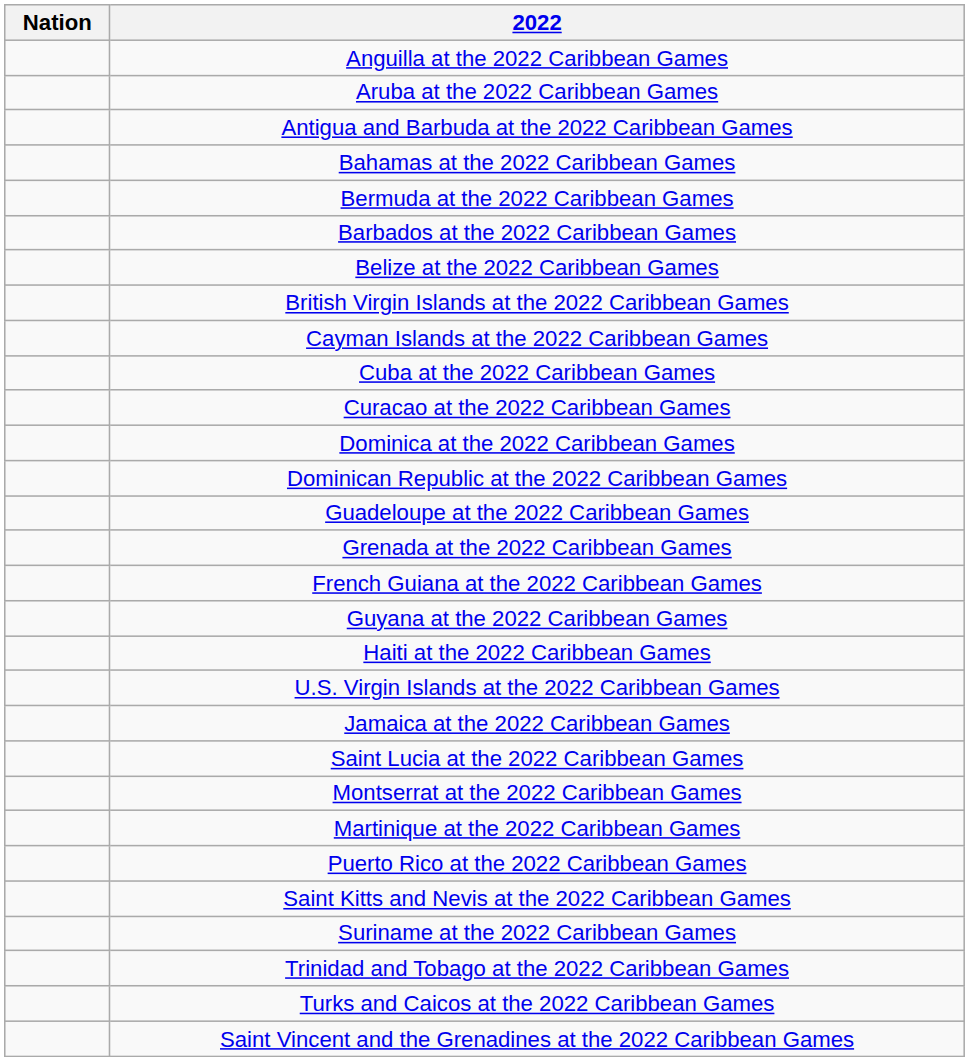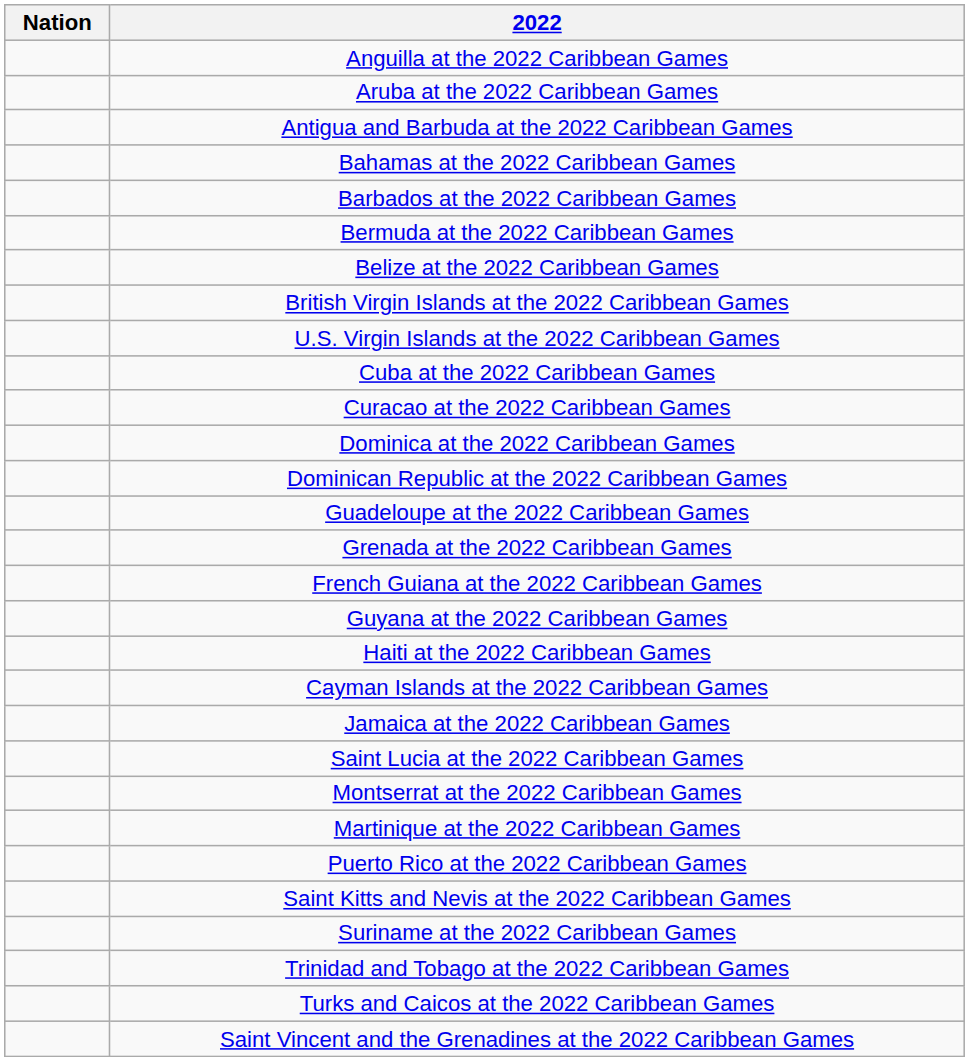rows swapped: Barbados at the 2022 Caribbean Games <-> Bermuda at the 2022 Caribbean Games
rows swapped: Cayman Islands at the 2022 Caribbean Games <-> U.S. Virgin Islands at the 2022 Caribbean Games
